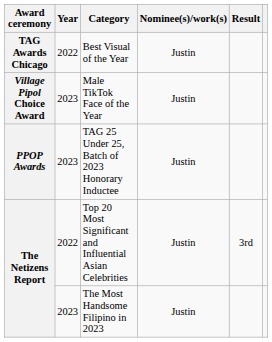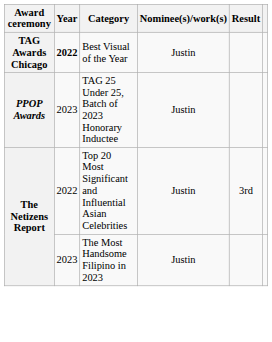Best Visual of the Year | Year: normal -> bold
- row: Village Pipol Choice Award | 2023 | Male TikTok Face of the Year | Justin
